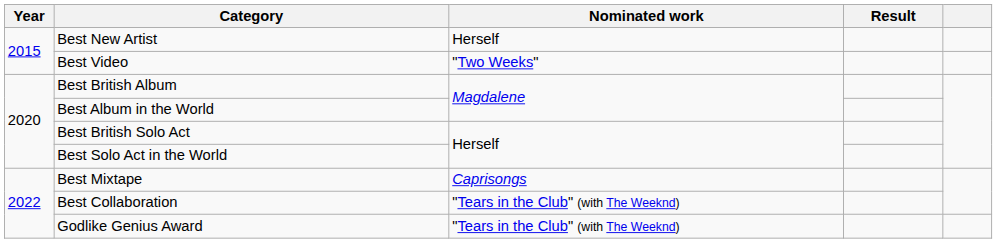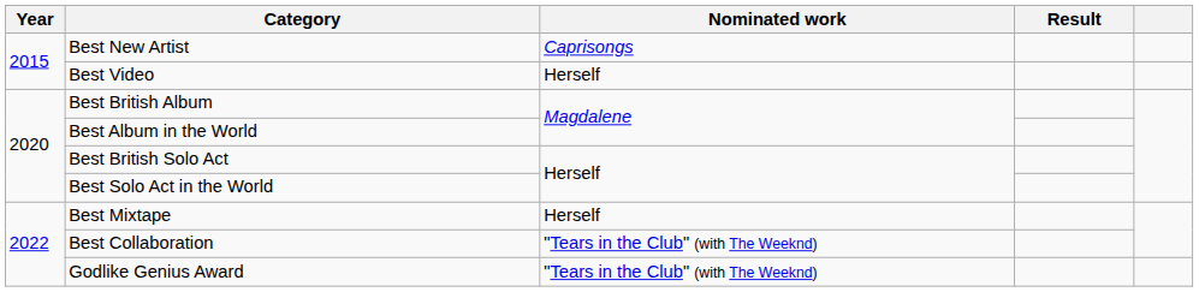Best New Artist | Nominated work: Herself -> Caprisongs
Best Video | Nominated work: "Two Weeks" -> Herself
Best Mixtape | Nominated work: Caprisongs -> Herself
